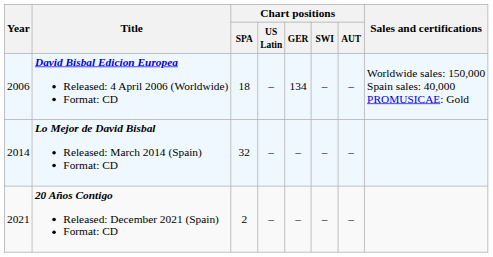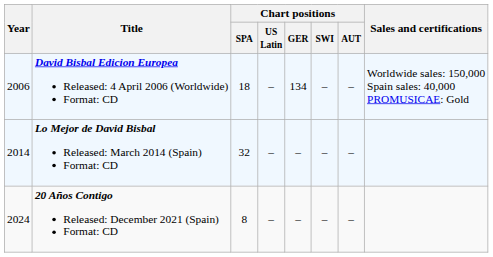20 Años Contigo Released: December 2021 (Spain) Format: CD | Year: 2021 -> 2024
20 Años Contigo Released: December 2021 (Spain) Format: CD | Chart positions / SPA: 2 -> 8
